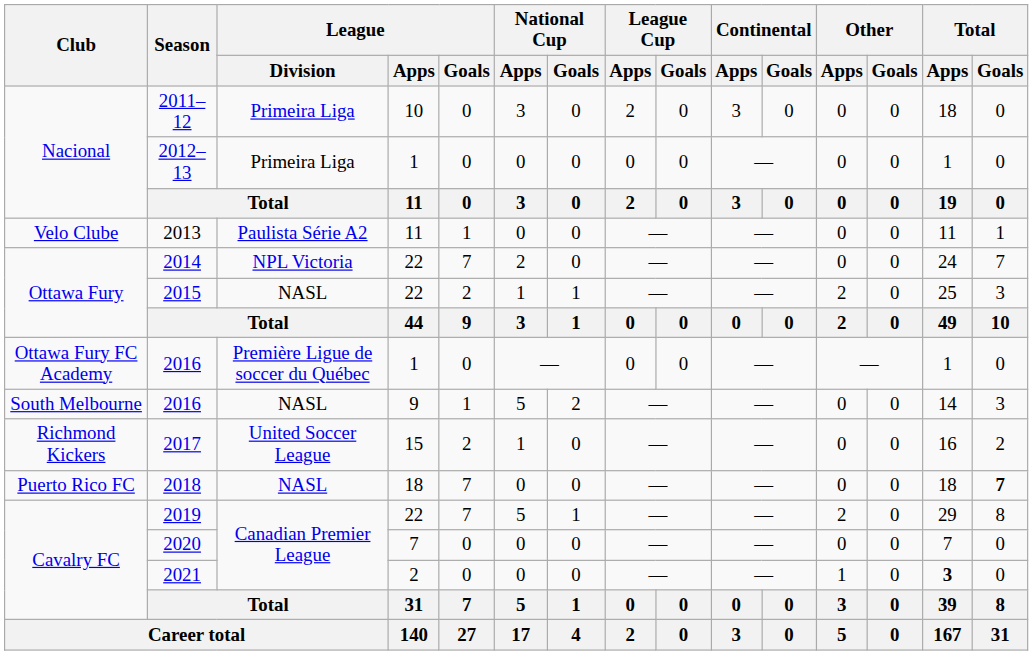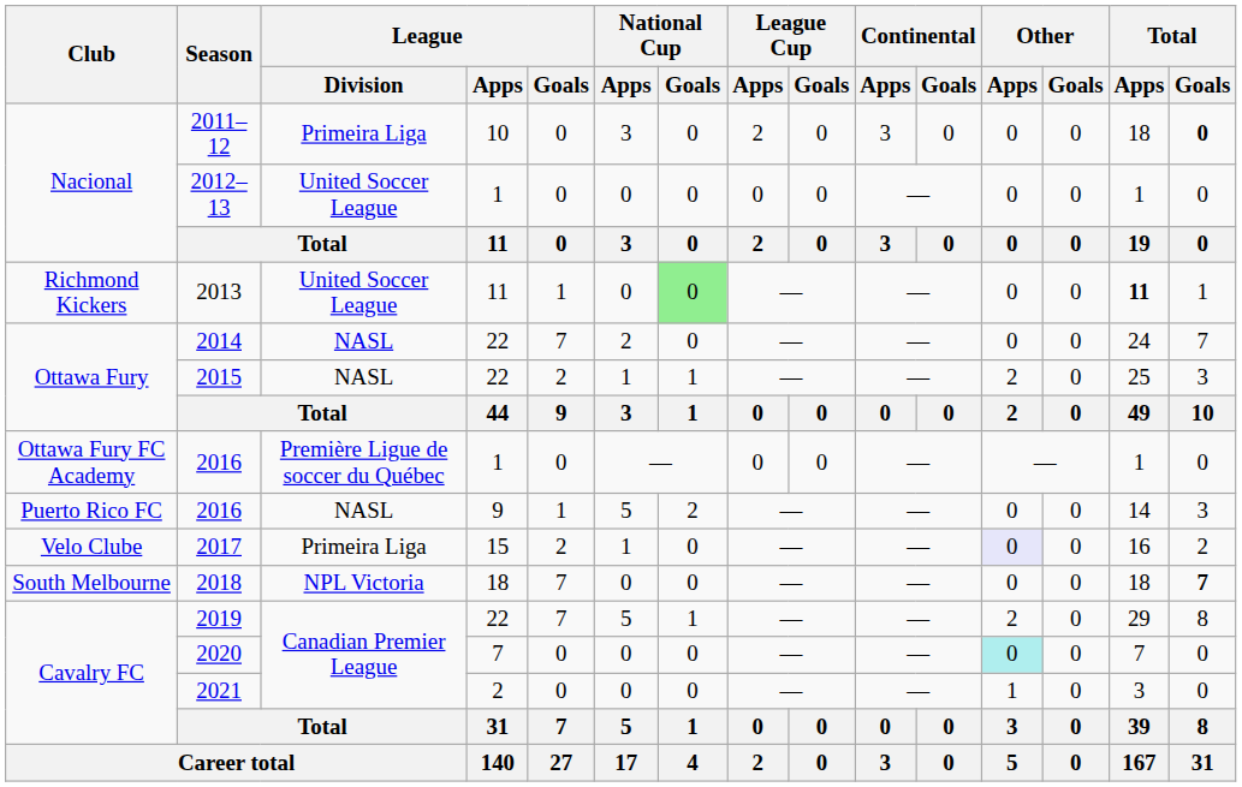2011–12 | Total / Goals: normal -> bold
2012–13 | League / Division: Primeira Liga -> United Soccer League
2013 | Club: Velo Clube -> Richmond Kickers
2013 | League / Division: Paulista Série A2 -> United Soccer League
2013 | National Cup / Goals: no background -> lightgreen background
2013 | Total / Apps: normal -> bold
2014 | League / Division: NPL Victoria -> NASL
2016 / 9 | Club: South Melbourne -> Puerto Rico FC
2017 | Club: Richmond Kickers -> Velo Clube
2017 | League / Division: United Soccer League -> Primeira Liga
2017 | Other / Apps: no background -> lavender background
2018 | Club: Puerto Rico FC -> South Melbourne
2018 | League / Division: NASL -> NPL Victoria
2020 | Other / Apps: no background -> paleturquoise background
2021 | Total / Apps: bold -> normal
